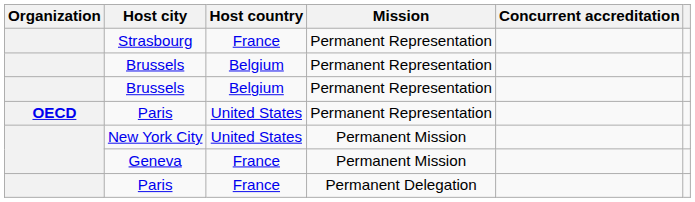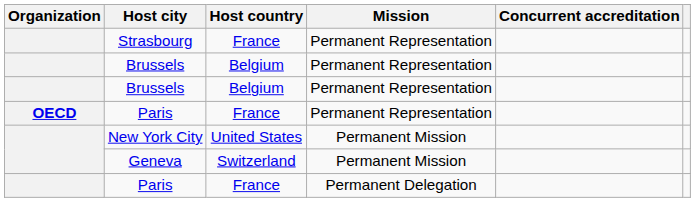Paris / Permanent Representation | Host country: United States -> France
Geneva | Host country: France -> Switzerland
